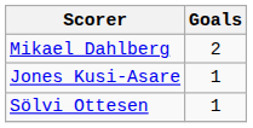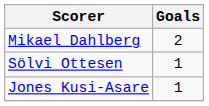rows swapped: Jones Kusi-Asare <-> Sölvi Ottesen
